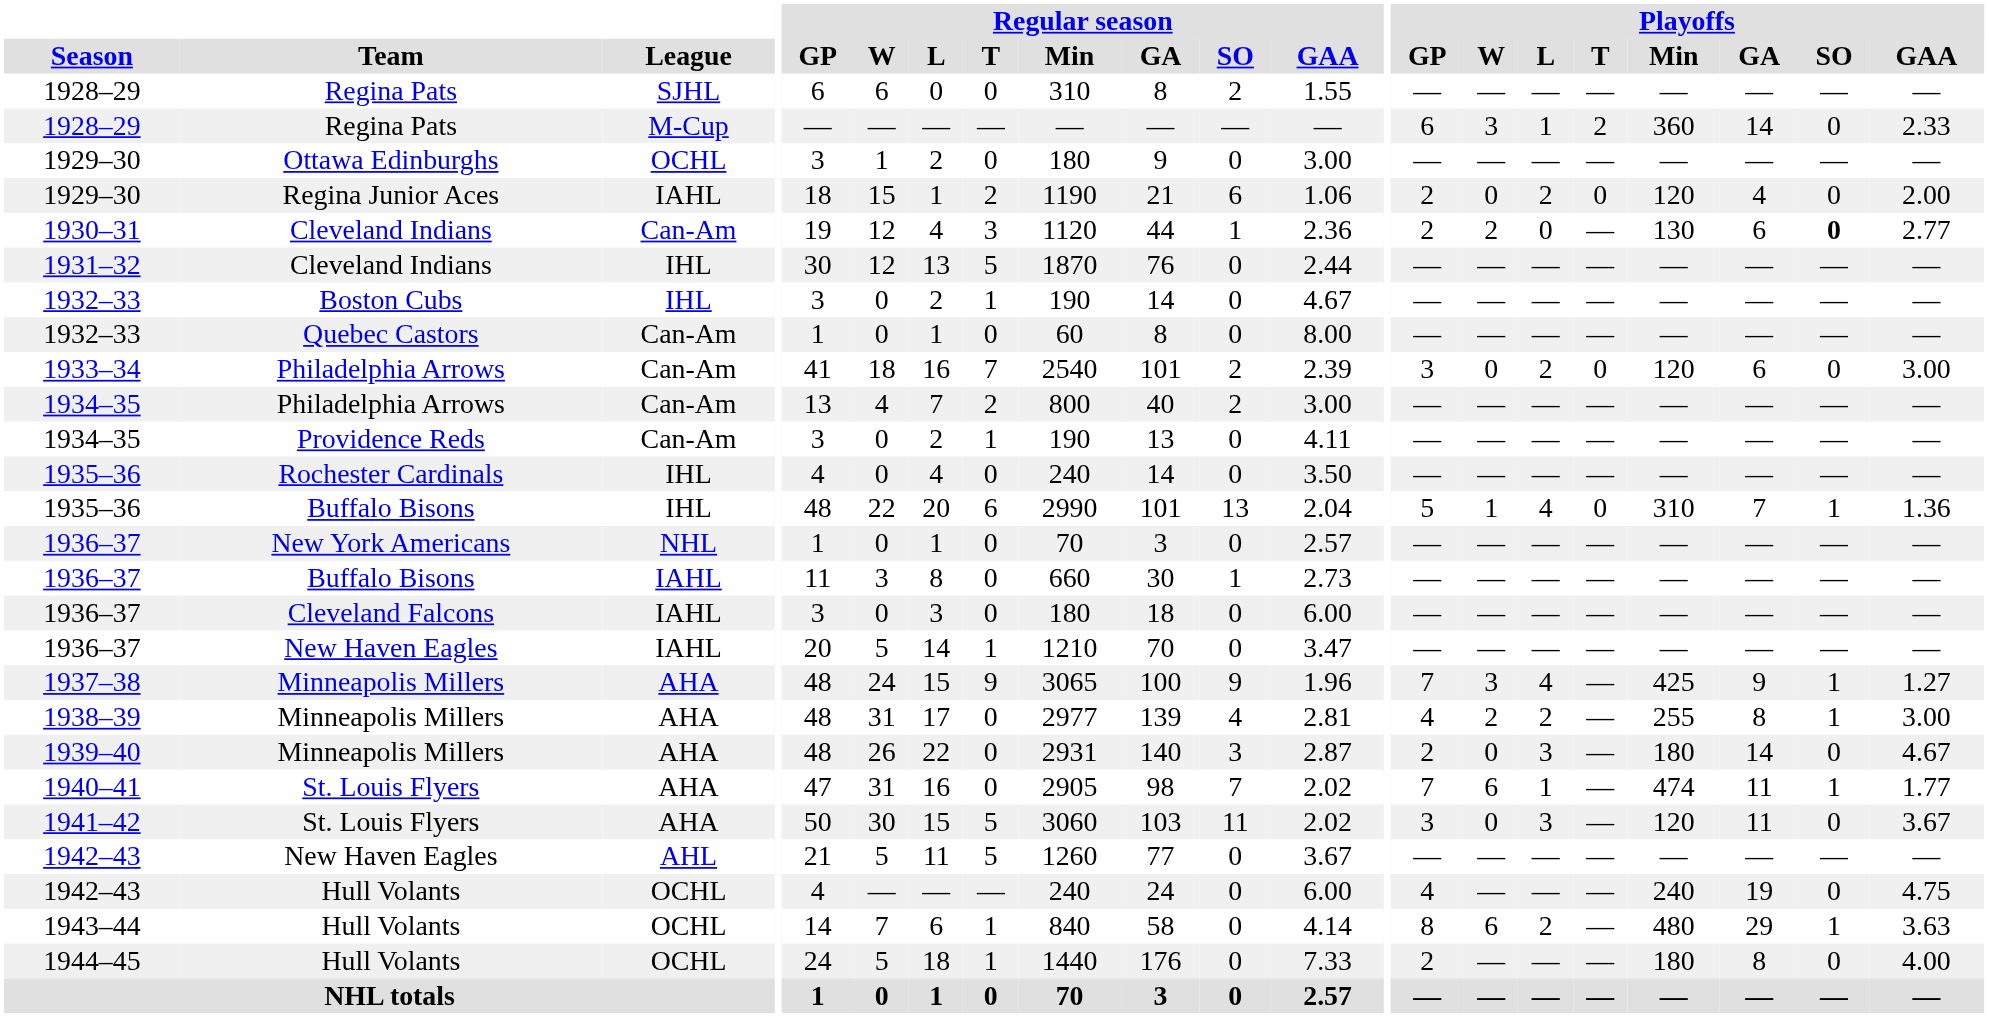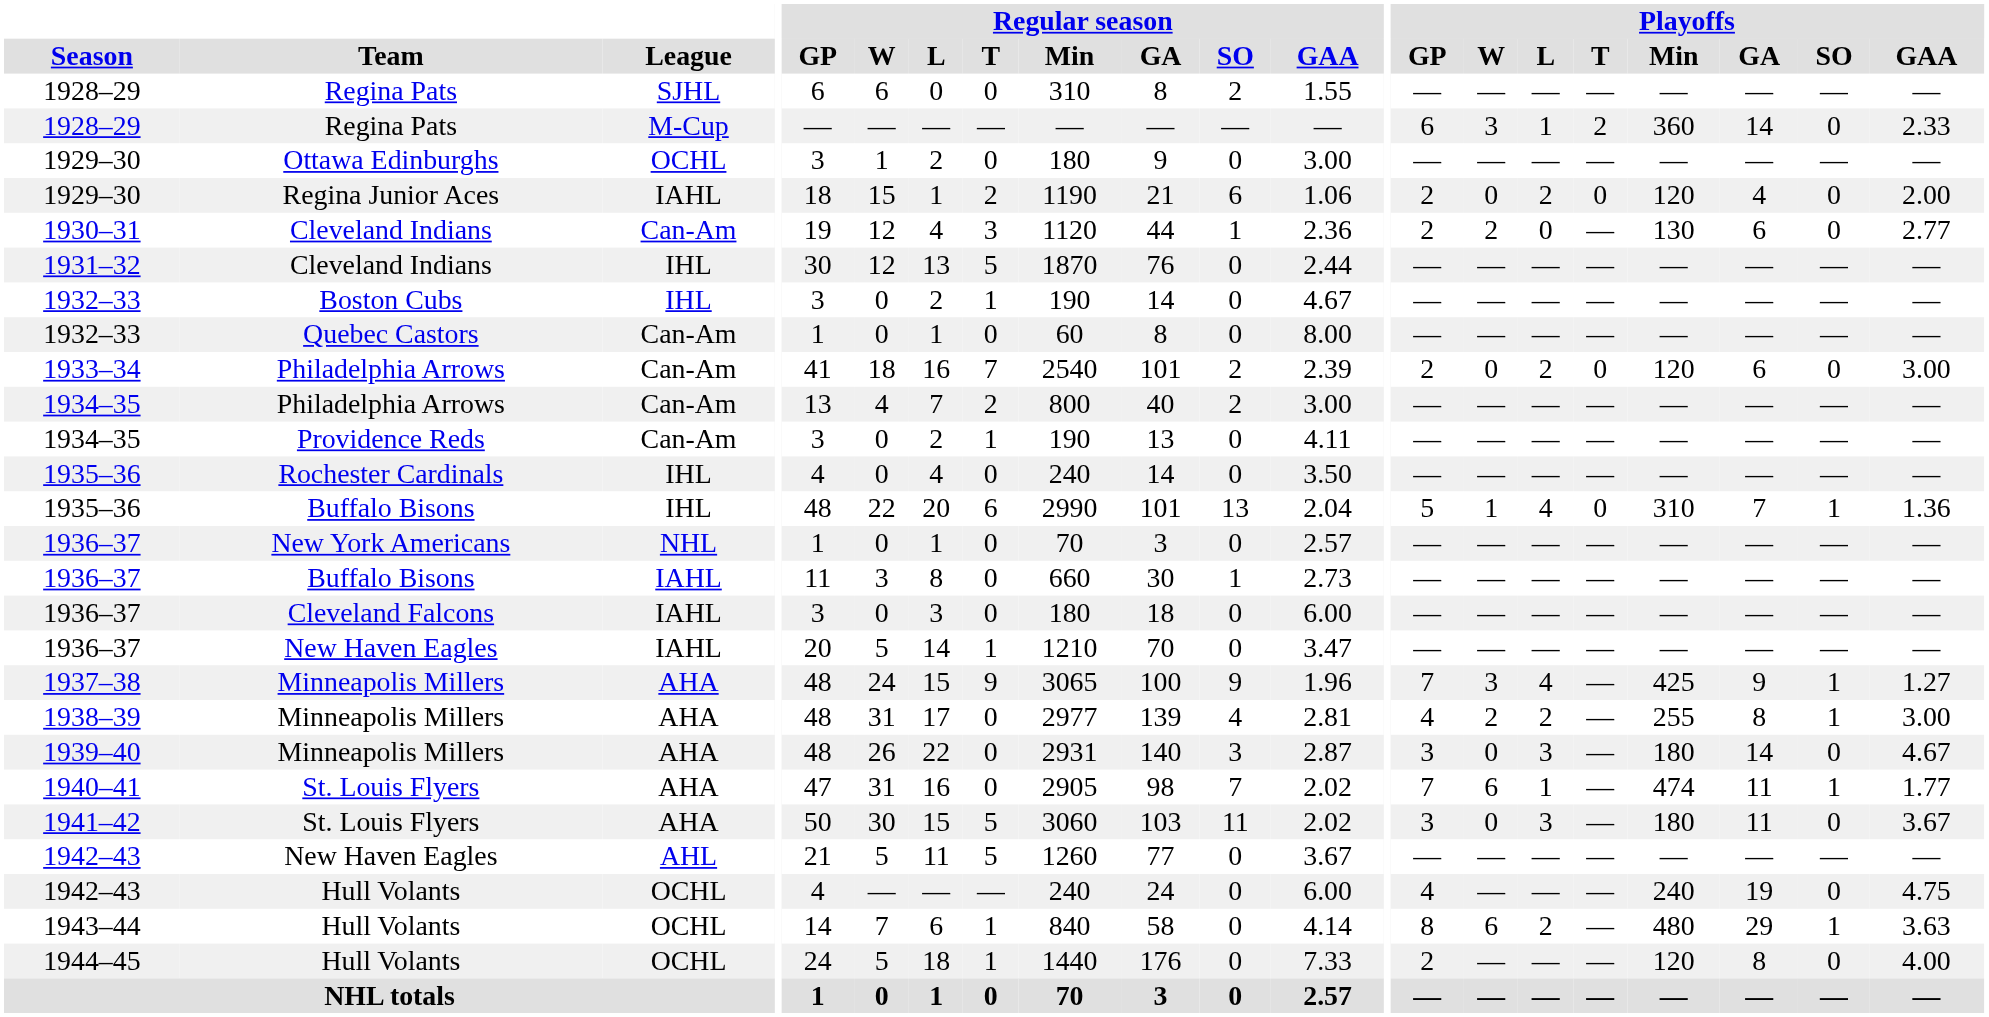1930–31 | Playoffs / SO: bold -> normal
1933–34 | Playoffs / GP: 3 -> 2
1939–40 | Playoffs / GP: 2 -> 3
1941–42 | Playoffs / Min: 120 -> 180
1944–45 | Playoffs / Min: 180 -> 120
